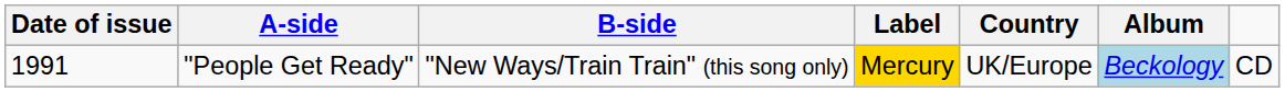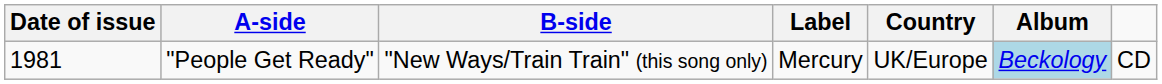"People Get Ready" | Date of issue: 1991 -> 1981
"People Get Ready" | Label: gold background -> no background
